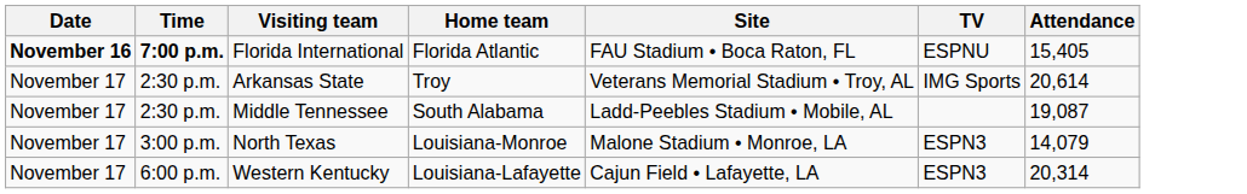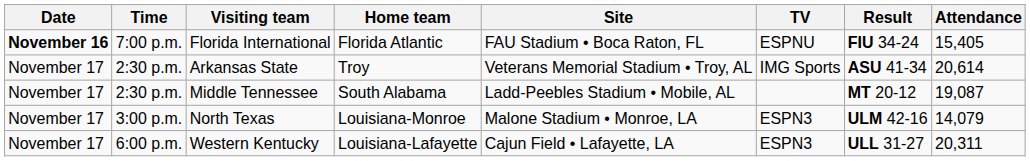+ column: Result | FIU 34-24 | ASU 41-34 | MT 20-12 | ULM 42-16 | ULL 31-27
Florida International | Time: bold -> normal
Western Kentucky | Attendance: 20,314 -> 20,311
